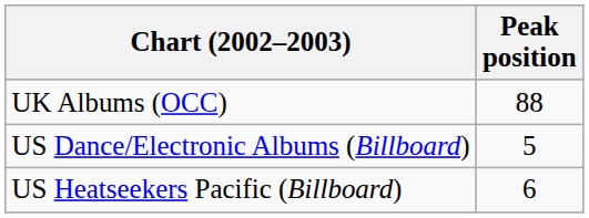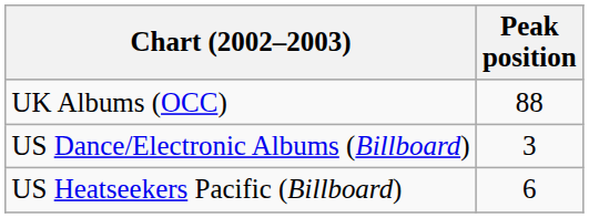US Dance/Electronic Albums (Billboard) | Peak position: 5 -> 3
